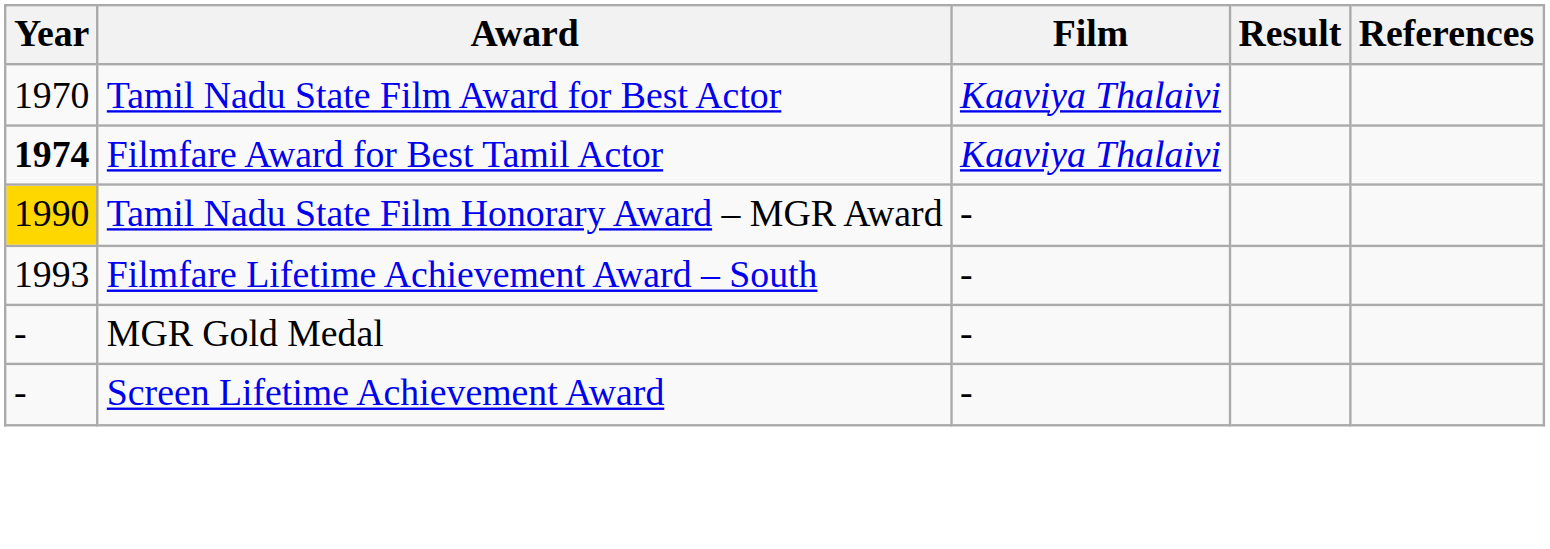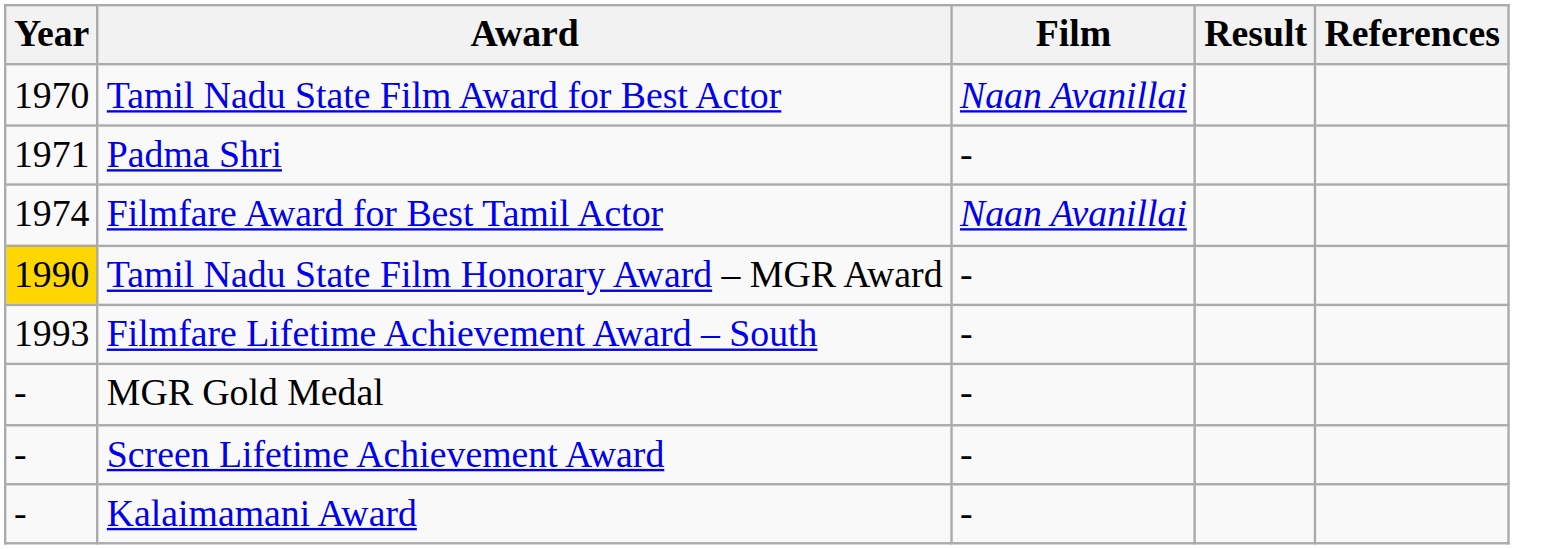Tamil Nadu State Film Award for Best Actor | Film: Kaaviya Thalaivi -> Naan Avanillai
+ row: 1971 | Padma Shri | -
Filmfare Award for Best Tamil Actor | Year: bold -> normal
Filmfare Award for Best Tamil Actor | Film: Kaaviya Thalaivi -> Naan Avanillai
+ row: - | Kalaimamani Award | -
